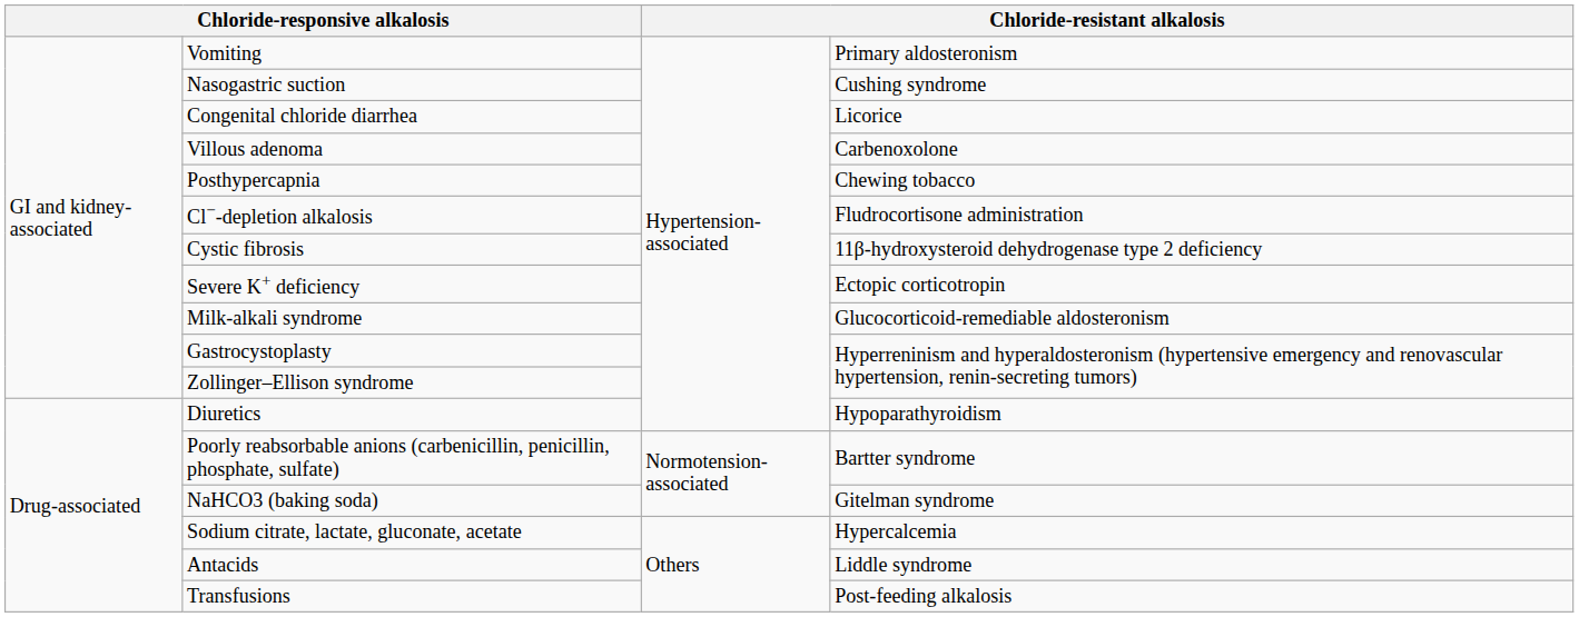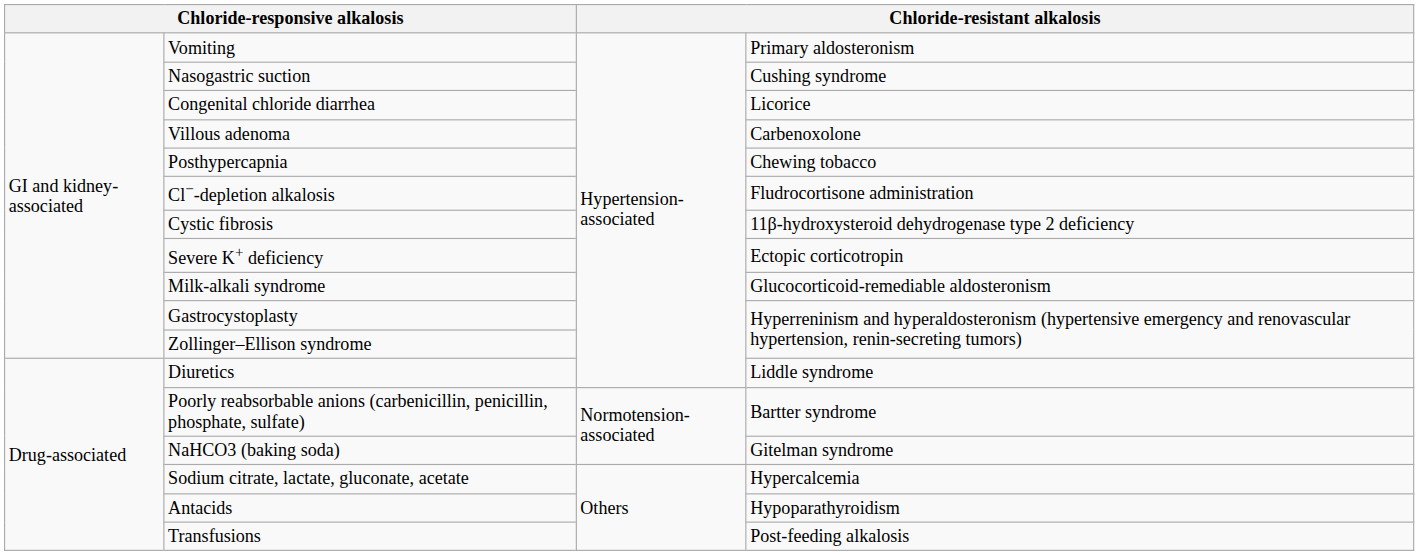Diuretics | column 4: Hypoparathyroidism -> Liddle syndrome
Antacids | column 4: Liddle syndrome -> Hypoparathyroidism
